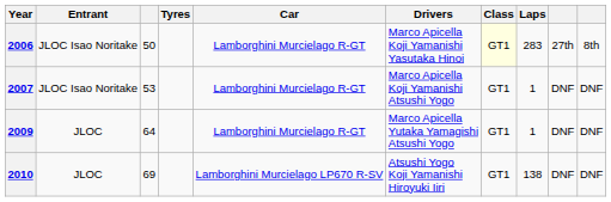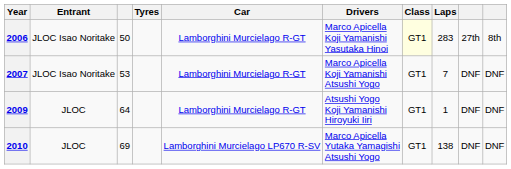2007 | Laps: 1 -> 7
2009 | Drivers: Marco Apicella Yutaka Yamagishi Atsushi Yogo -> Atsushi Yogo Koji Yamanishi Hiroyuki Iiri
2010 | Drivers: Atsushi Yogo Koji Yamanishi Hiroyuki Iiri -> Marco Apicella Yutaka Yamagishi Atsushi Yogo
